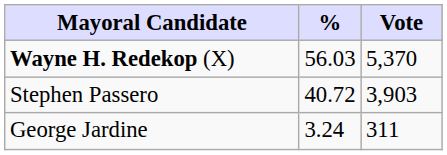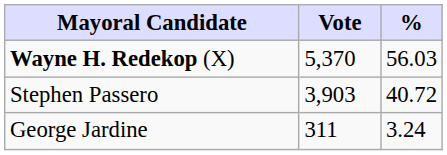columns swapped: Vote <-> %
